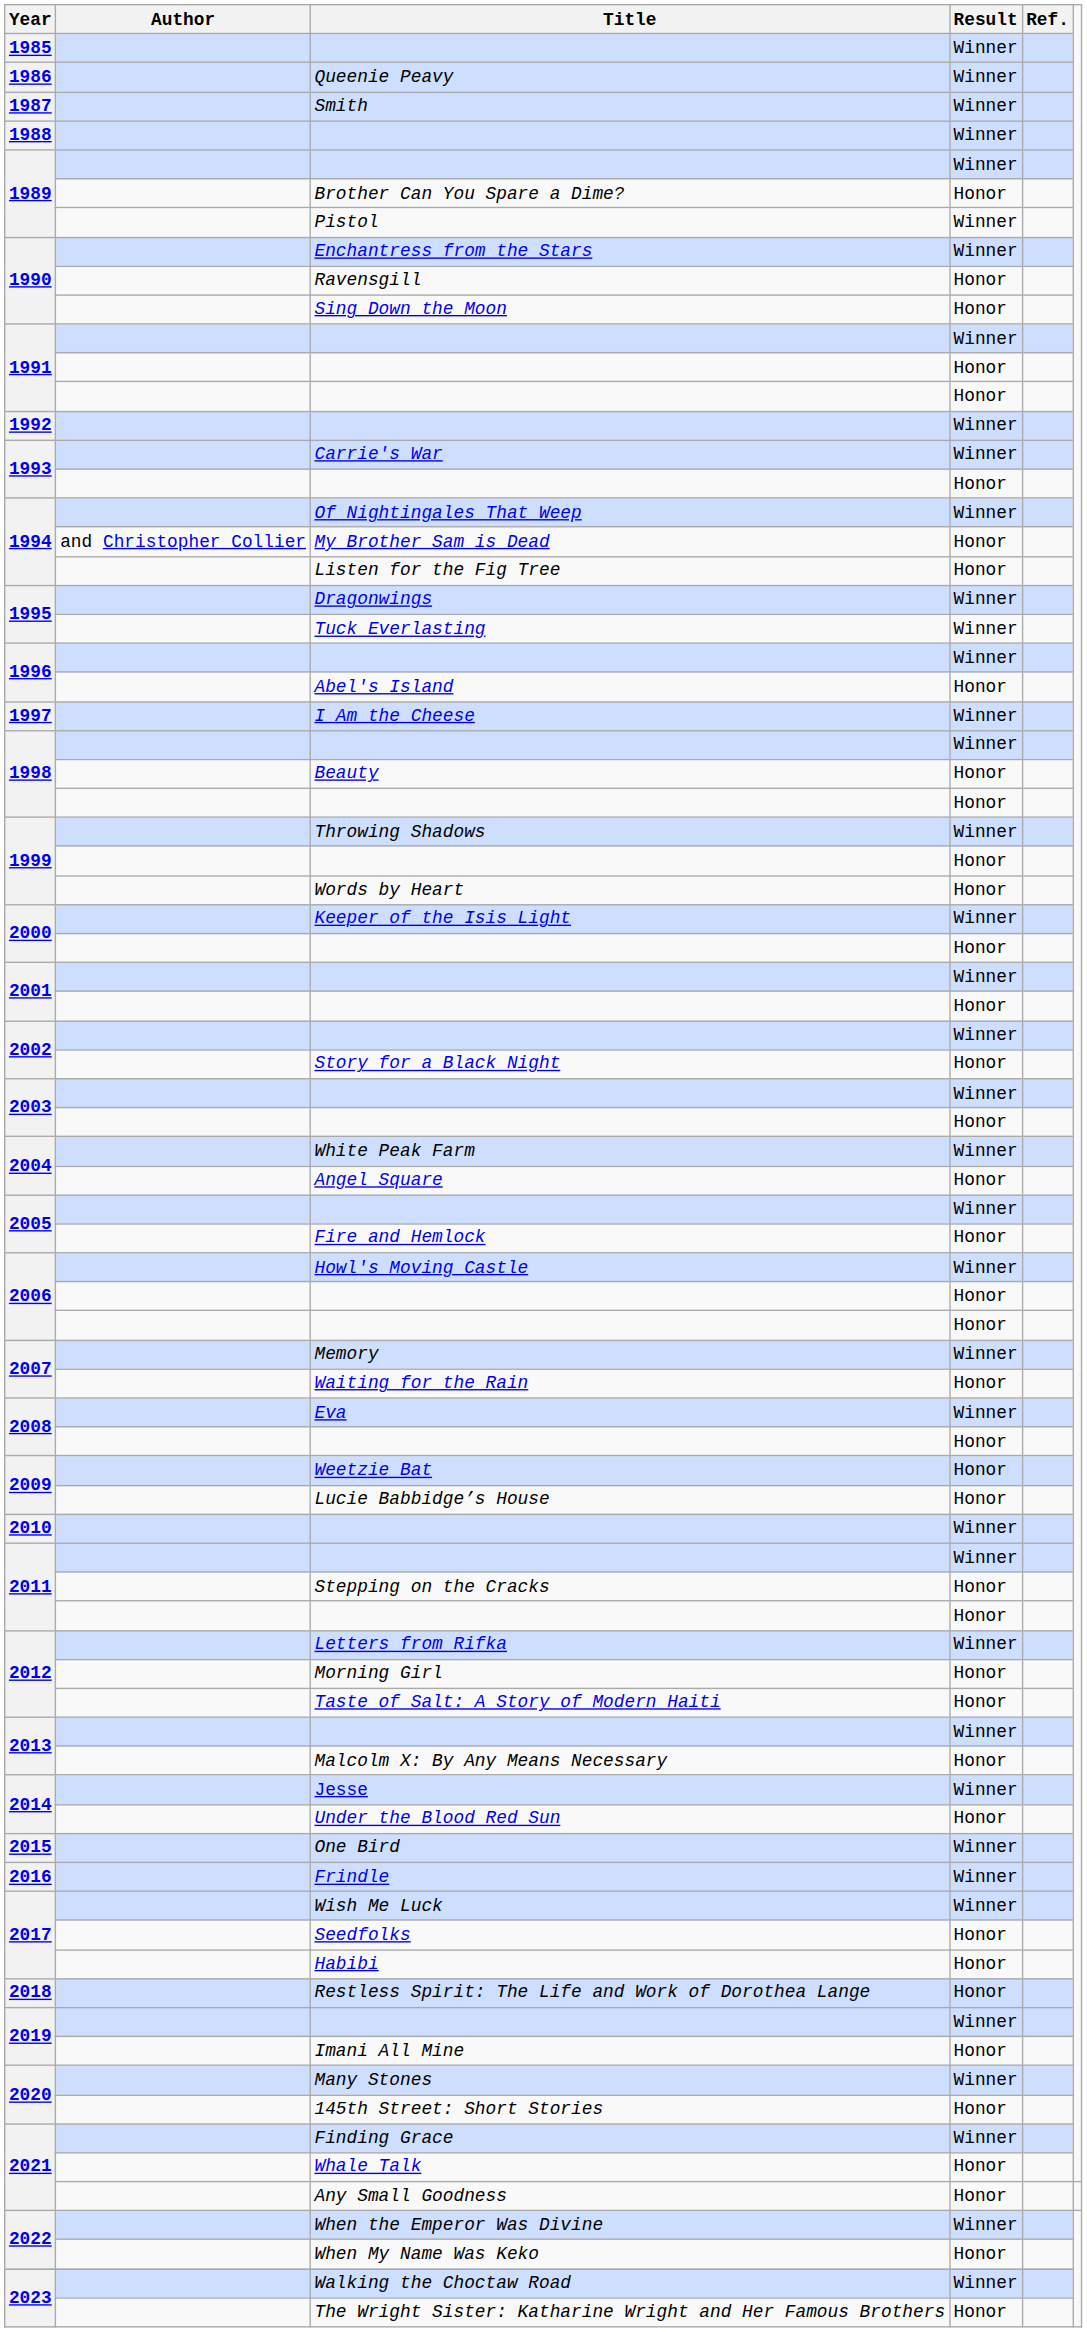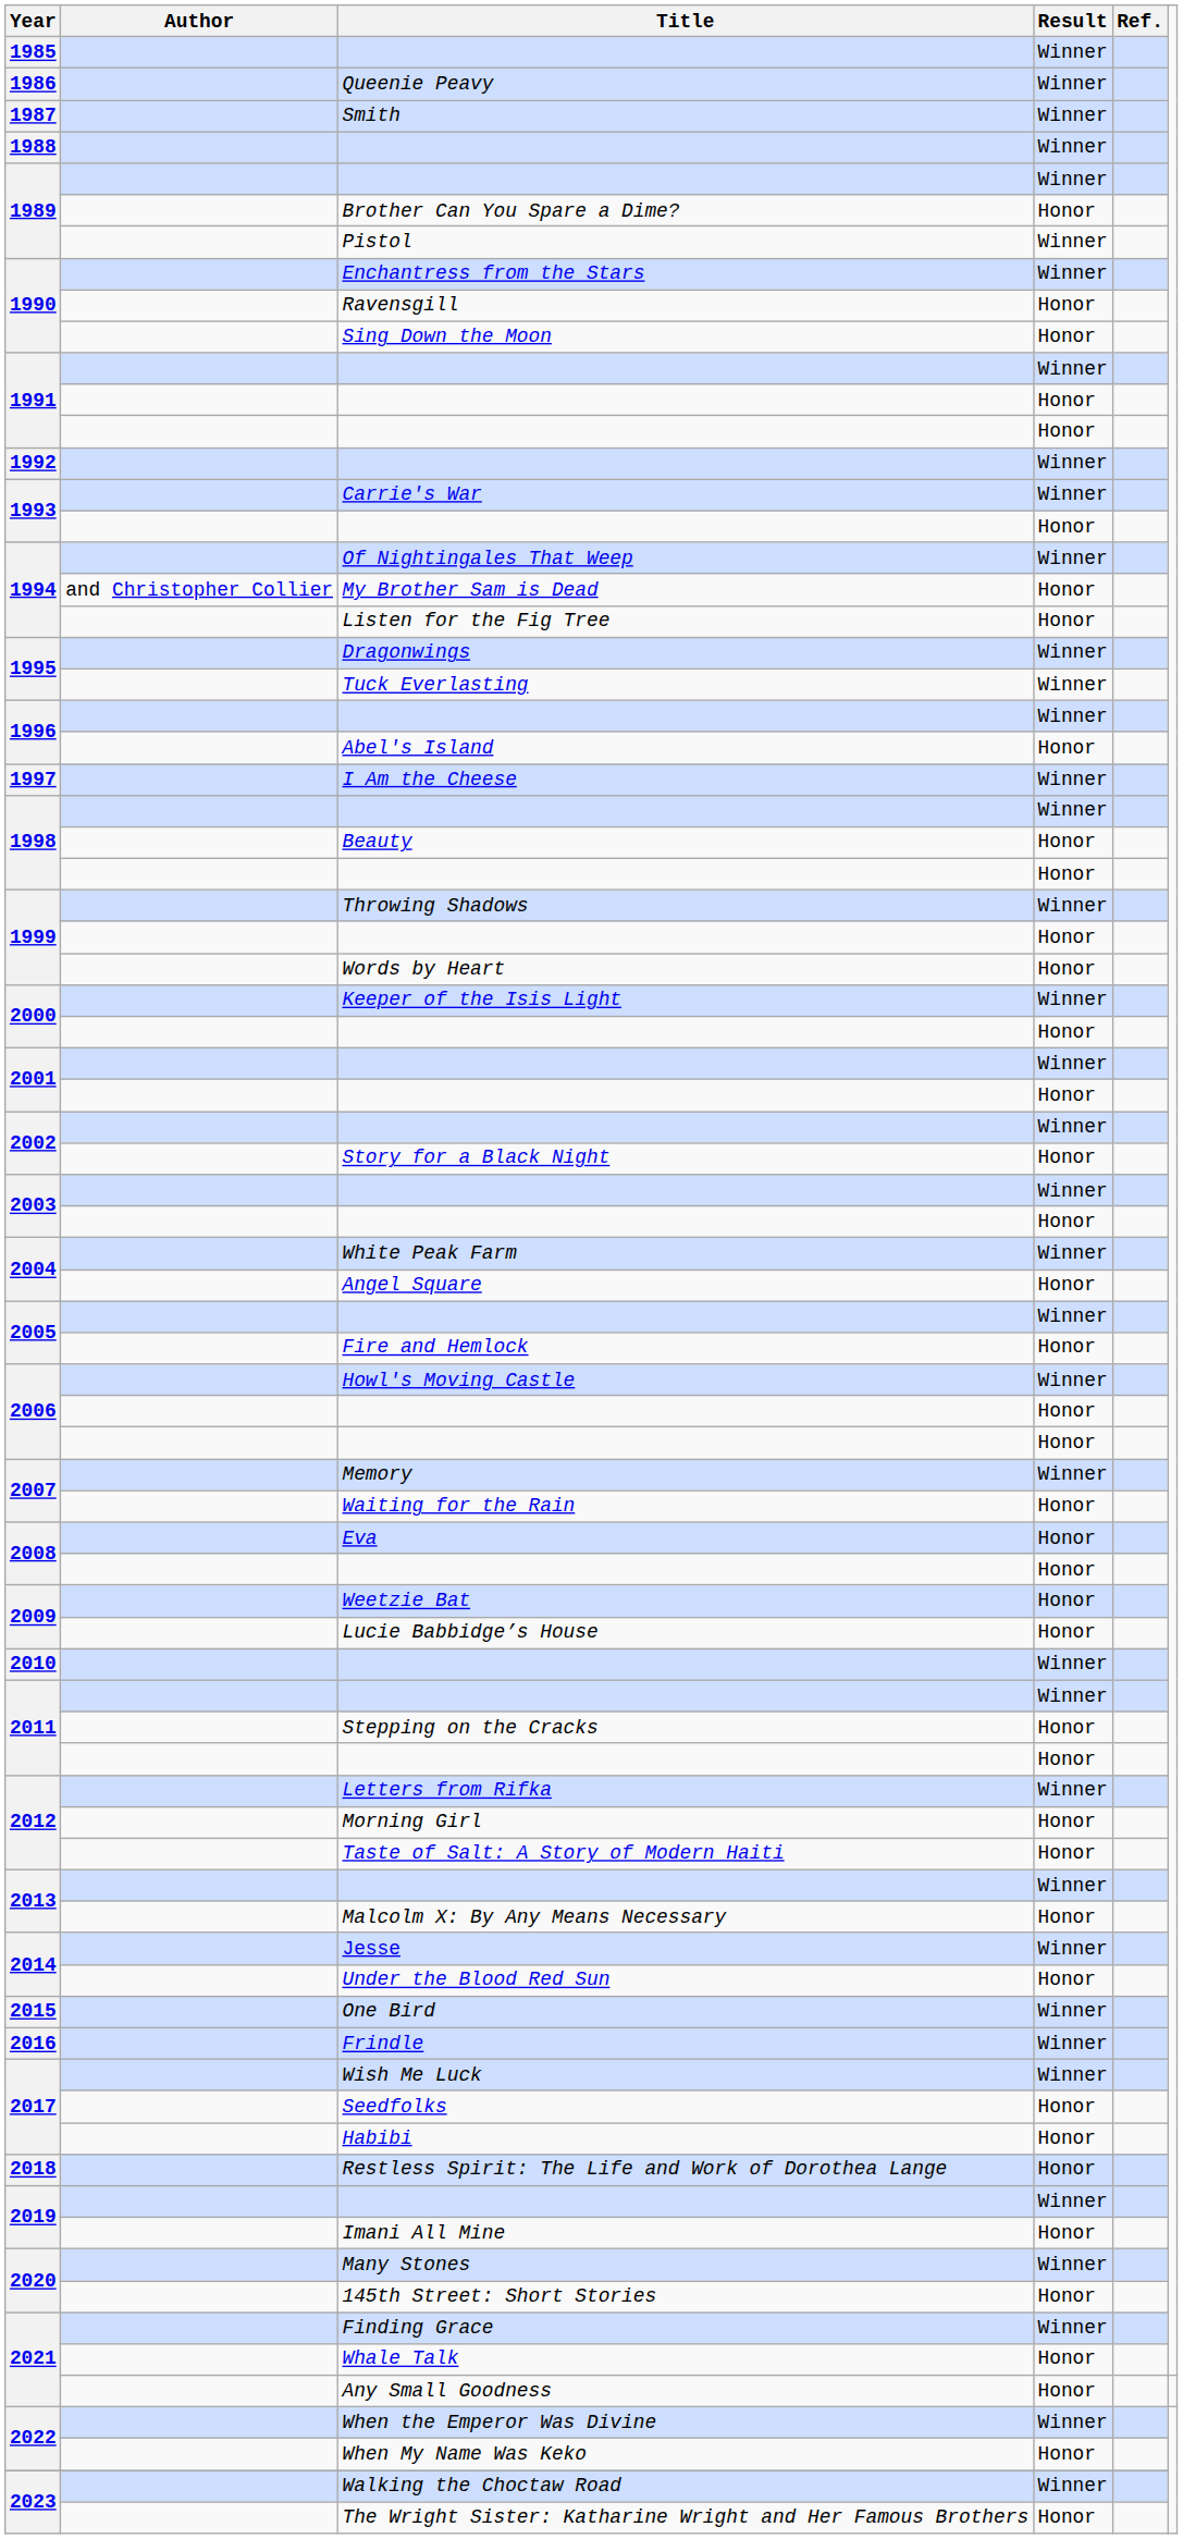Eva | Result: Winner -> Honor
